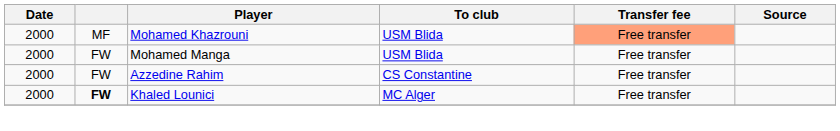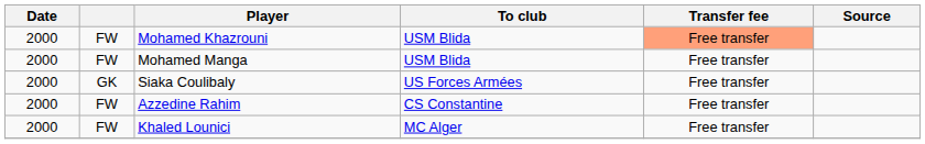Mohamed Khazrouni | column 2: MF -> FW
+ row: 2000 | GK | Siaka Coulibaly | US Forces Armées | Free transfer
Khaled Lounici | column 2: bold -> normal
